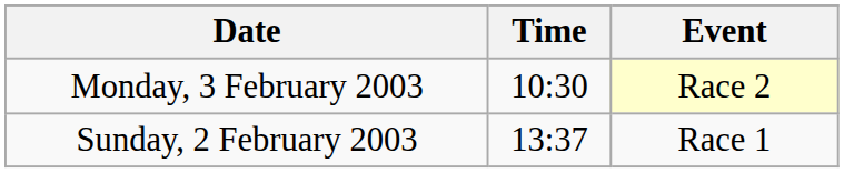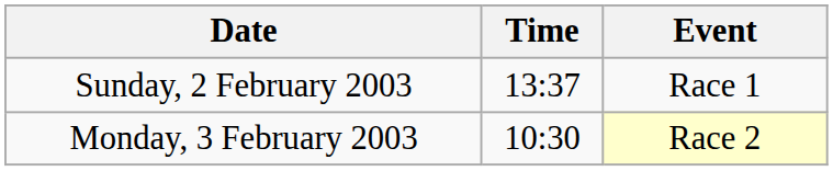rows swapped: Sunday, 2 February 2003 <-> Monday, 3 February 2003
